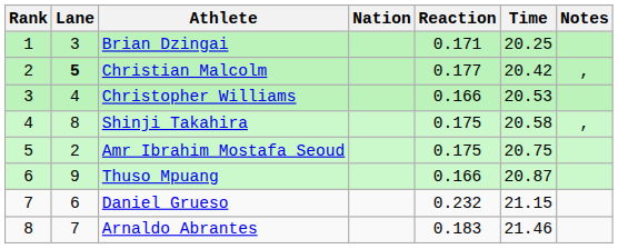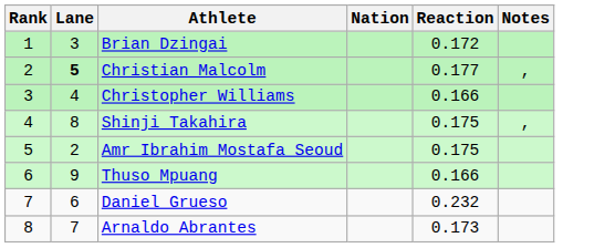- column: Time | 20.25 | 20.42 | 20.53 | 20.58 | 20.75 | 20.87 | 21.15 | 21.46
Brian Dzingai | Reaction: 0.171 -> 0.172
Arnaldo Abrantes | Reaction: 0.183 -> 0.173
